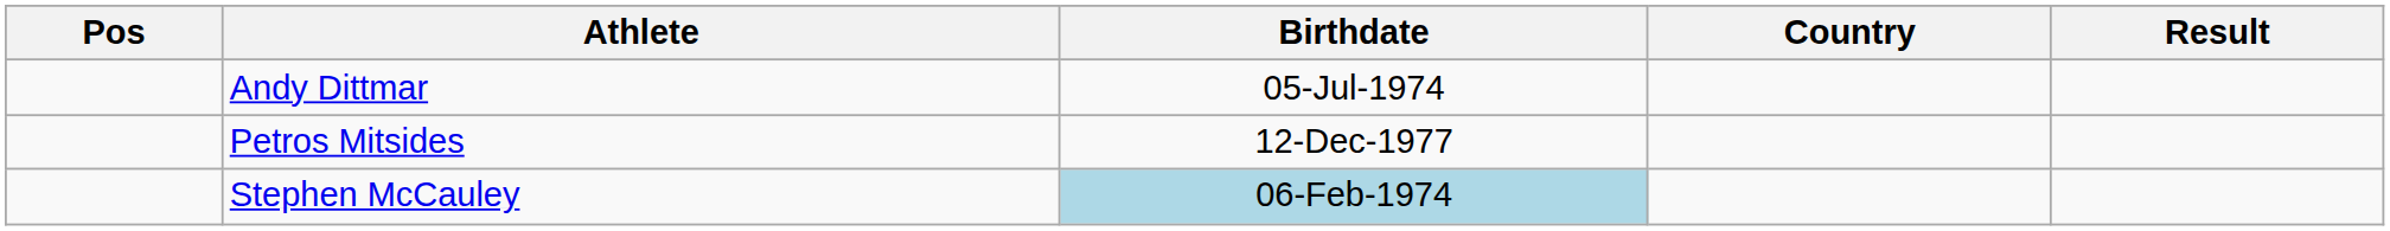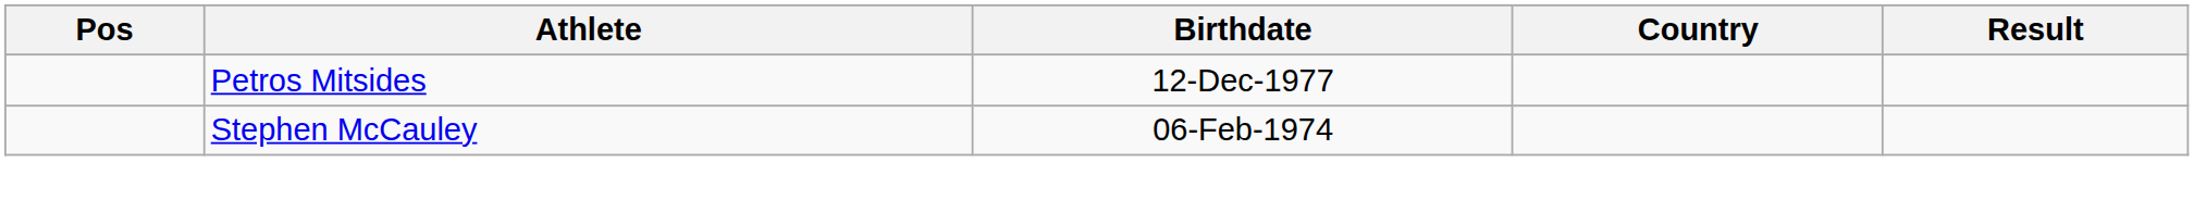- row: Andy Dittmar | 05-Jul-1974
Stephen McCauley | Birthdate: lightblue background -> no background
